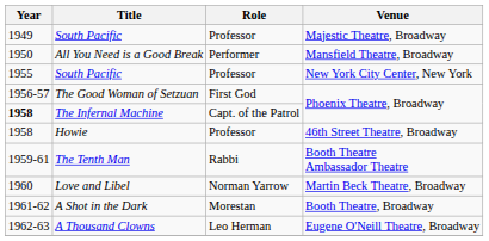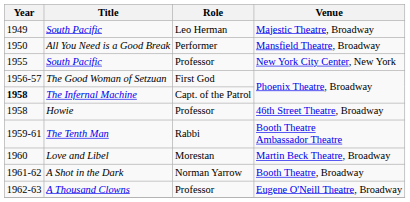South Pacific / Majestic Theatre, Broadway | Role: Professor -> Leo Herman
Love and Libel | Role: Norman Yarrow -> Morestan
A Shot in the Dark | Role: Morestan -> Norman Yarrow
A Thousand Clowns | Role: Leo Herman -> Professor
